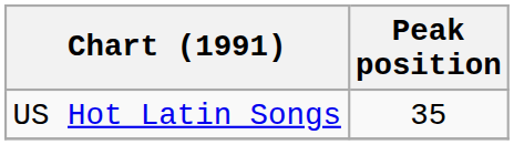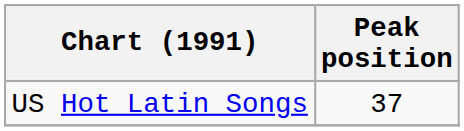US Hot Latin Songs | Peak position: 35 -> 37
